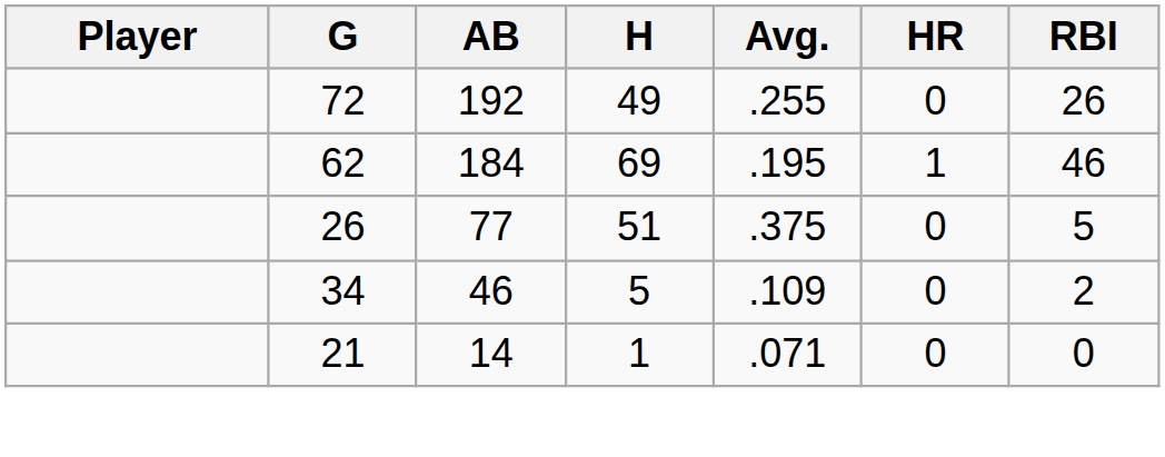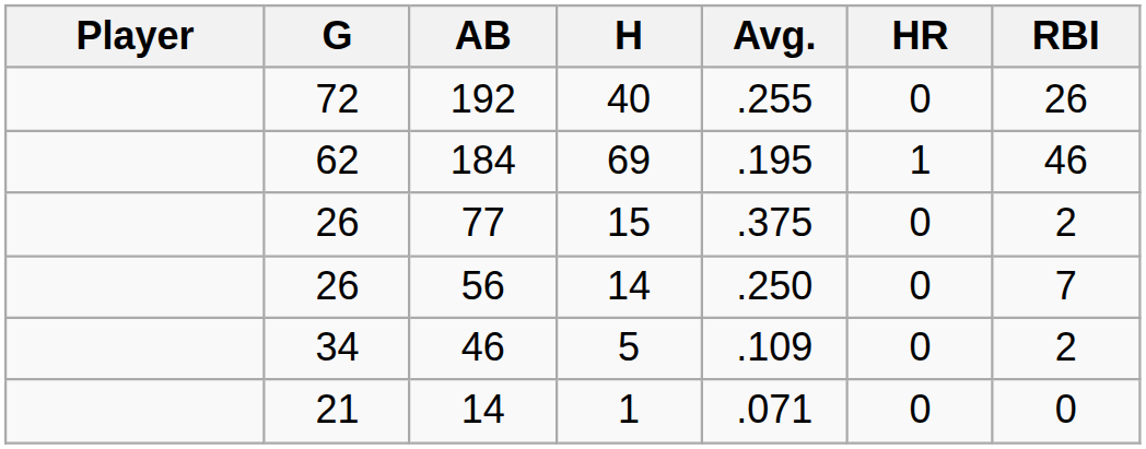192 | H: 49 -> 40
77 | H: 51 -> 15
77 | RBI: 5 -> 2
+ row: 26 | 56 | 14 | .250 | 0 | 7
